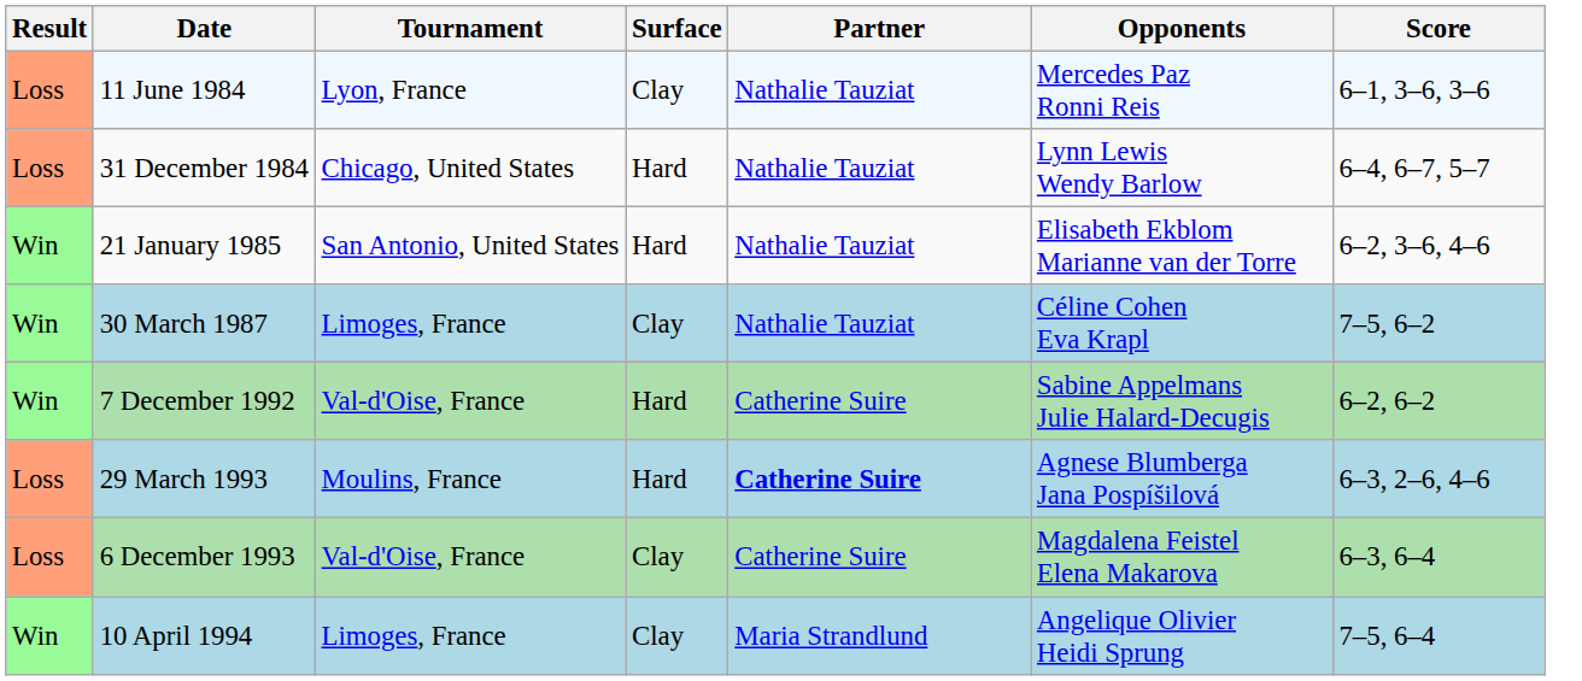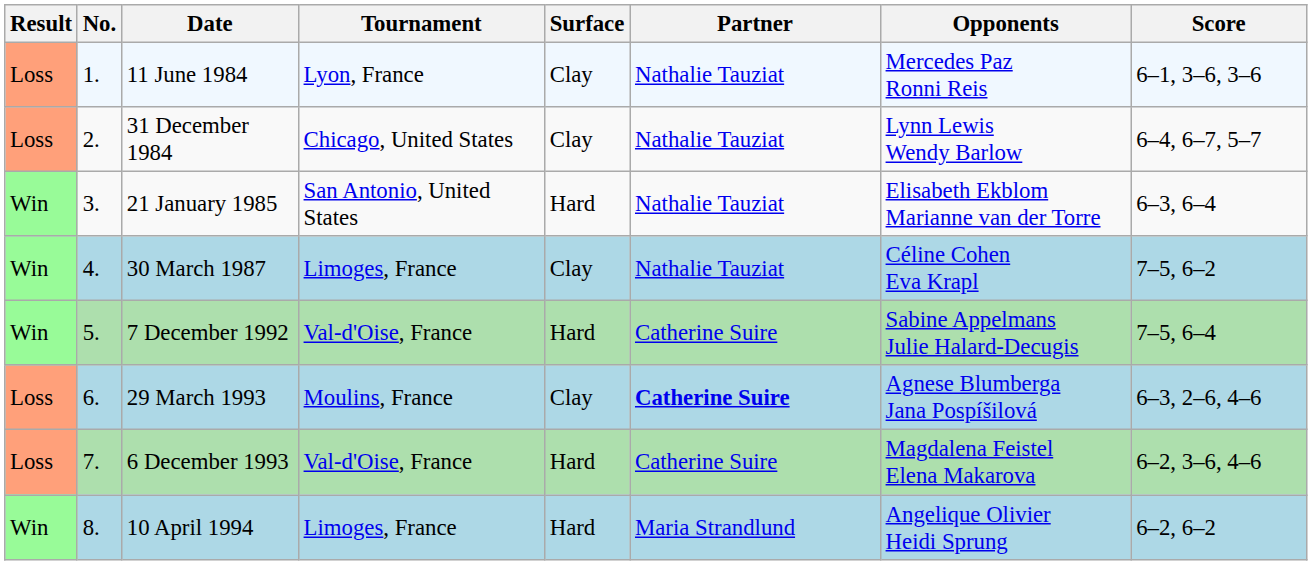+ column: No. | 1. | 2. | 3. | 4. | 5. | 6. | 7. | 8.
31 December 1984 | Surface: Hard -> Clay
21 January 1985 | Score: 6–2, 3–6, 4–6 -> 6–3, 6–4
7 December 1992 | Score: 6–2, 6–2 -> 7–5, 6–4
29 March 1993 | Surface: Hard -> Clay
6 December 1993 | Surface: Clay -> Hard
6 December 1993 | Score: 6–3, 6–4 -> 6–2, 3–6, 4–6
10 April 1994 | Surface: Clay -> Hard
10 April 1994 | Score: 7–5, 6–4 -> 6–2, 6–2
